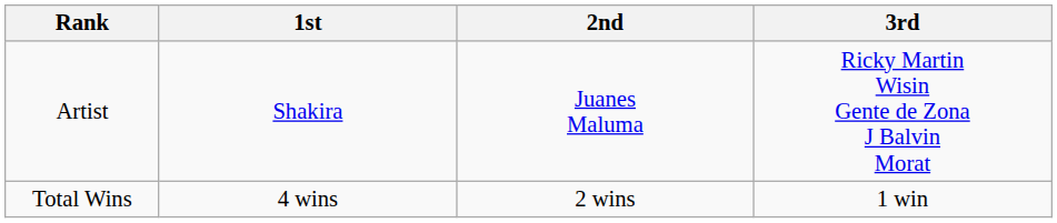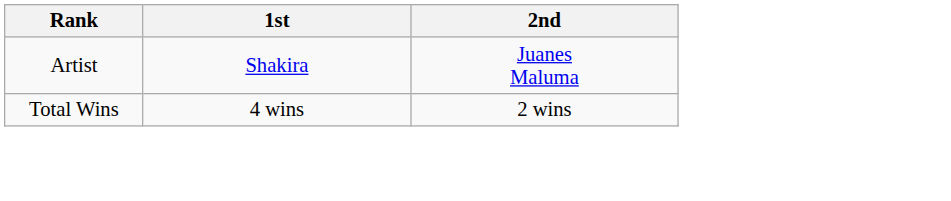- column: 3rd | Ricky Martin Wisin Gente de Zona J Balvin Morat | 1 win
